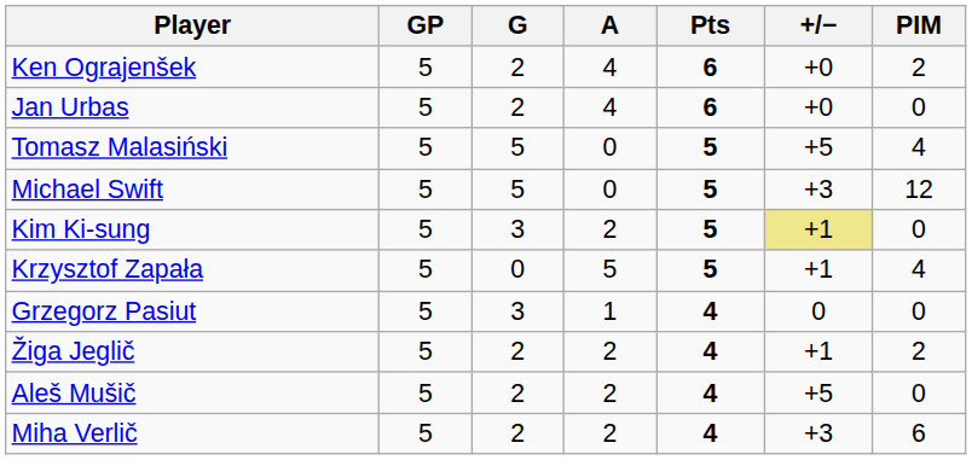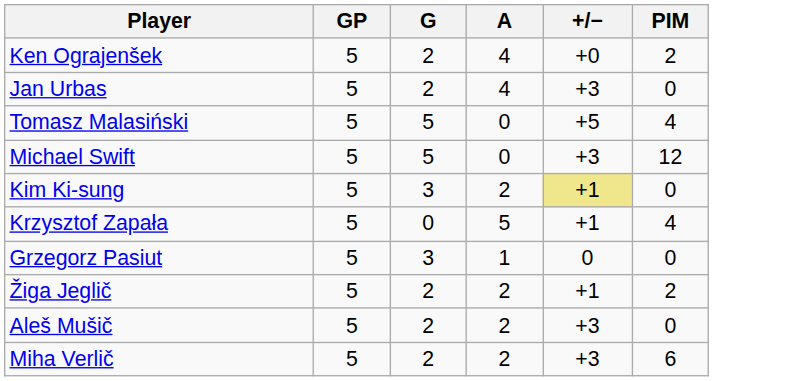- column: Pts | 6 | 6 | 5 | 5 | 5 | 5 | 4 | 4 | 4 | 4
Jan Urbas | +/−: +0 -> +3
Aleš Mušič | +/−: +5 -> +3
